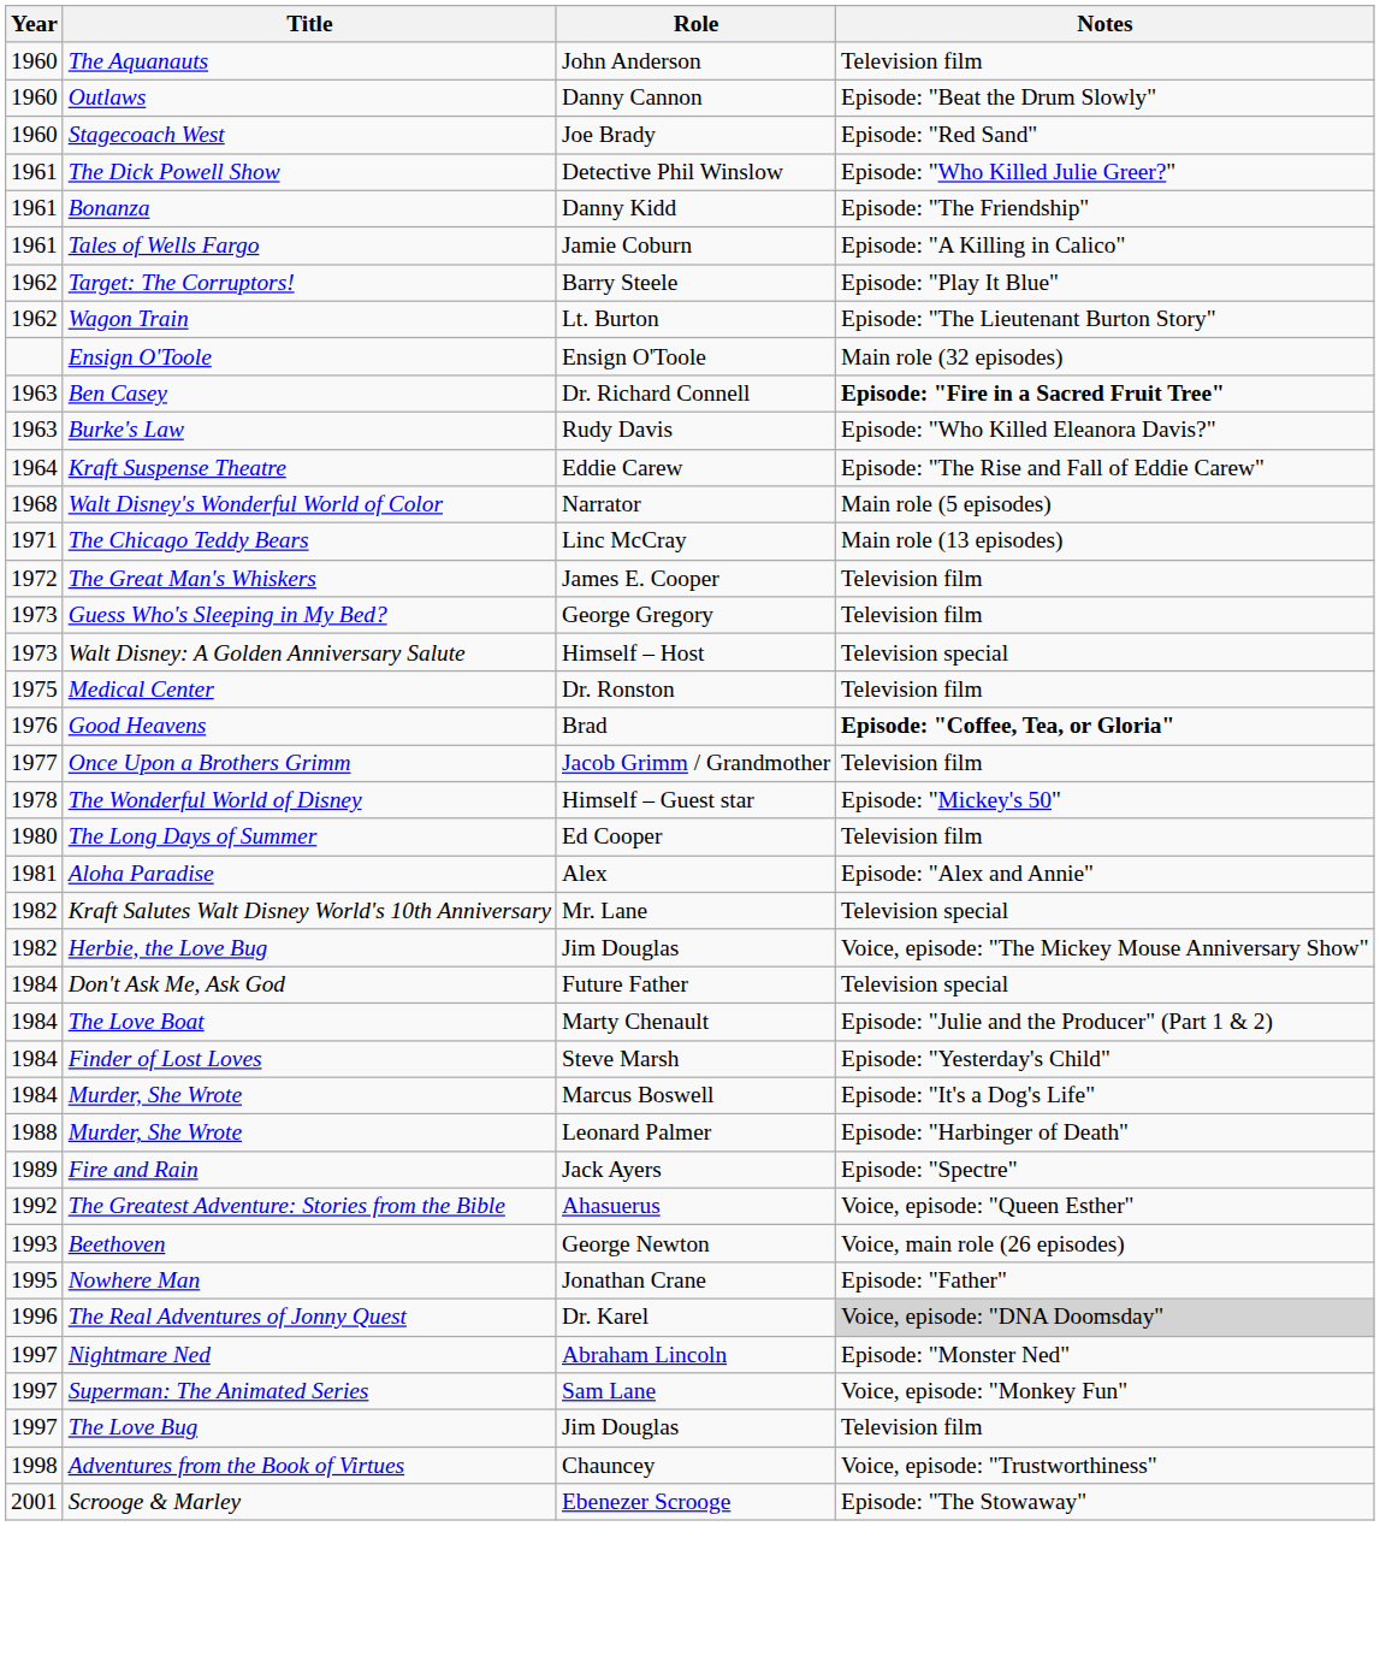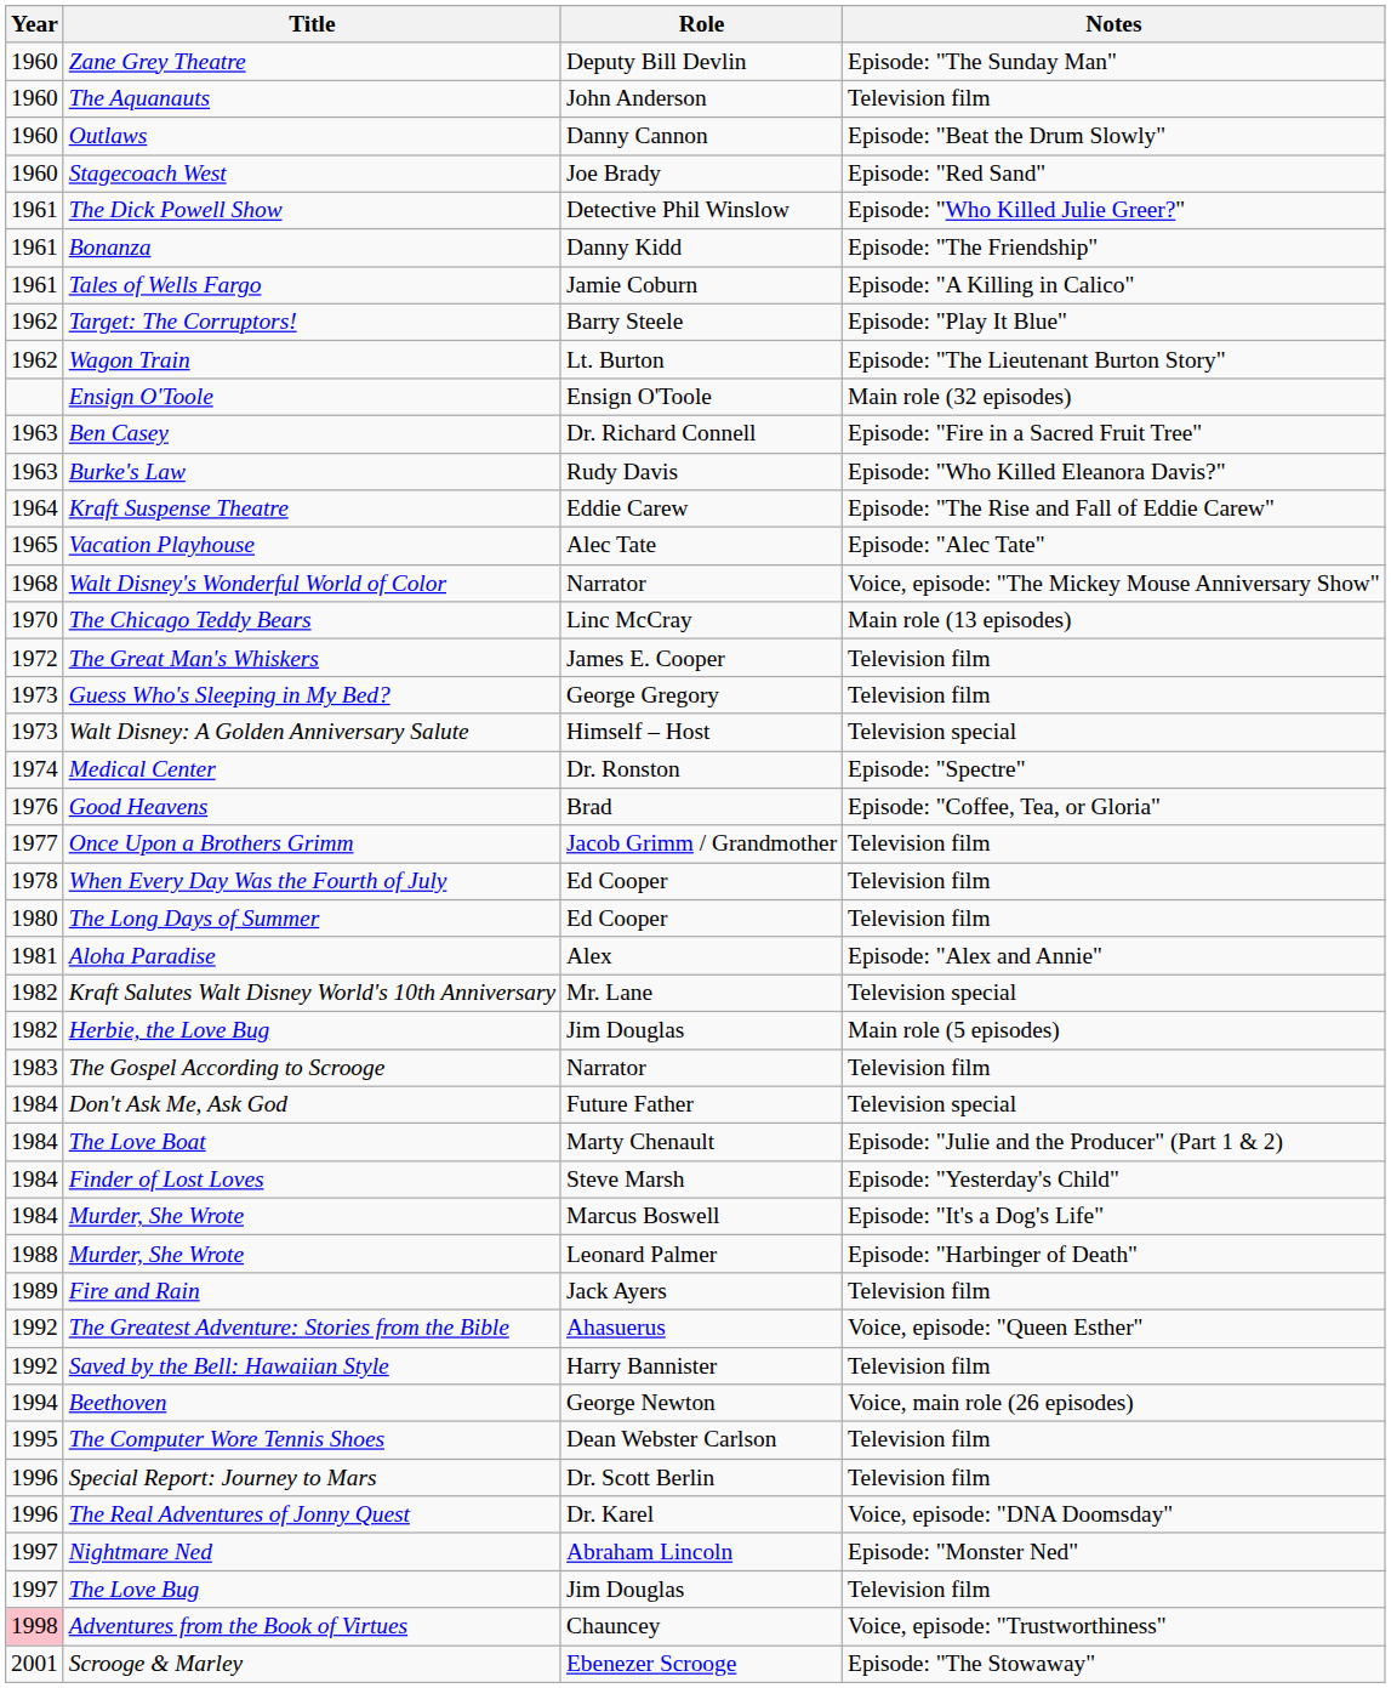+ row: 1960 | Zane Grey Theatre | Deputy Bill Devlin | Episode: "The Sunday Man"
Ben Casey | Notes: bold -> normal
+ row: 1965 | Vacation Playhouse | Alec Tate | Episode: "Alec Tate"
Walt Disney's Wonderful World of Color | Notes: Main role (5 episodes) -> Voice, episode: "The Mickey Mouse Anniversary Show"
The Chicago Teddy Bears | Year: 1971 -> 1970
Medical Center | Year: 1975 -> 1974
Medical Center | Notes: Television film -> Episode: "Spectre"
Good Heavens | Notes: bold -> normal
+ row: 1978 | When Every Day Was the Fourth of July | Ed Cooper | Television film
- row: 1978 | The Wonderful World of Disney | Himself – Guest star | Episode: "Mickey's 50"
Herbie, the Love Bug | Notes: Voice, episode: "The Mickey Mouse Anniversary Show" -> Main role (5 episodes)
+ row: 1983 | The Gospel According to Scrooge | Narrator | Television film
Fire and Rain | Notes: Episode: "Spectre" -> Television film
+ row: 1992 | Saved by the Bell: Hawaiian Style | Harry Bannister | Television film
Beethoven | Year: 1993 -> 1994
+ row: 1995 | The Computer Wore Tennis Shoes | Dean Webster Carlson | Television film
- row: 1995 | Nowhere Man | Jonathan Crane | Episode: "Father"
+ row: 1996 | Special Report: Journey to Mars | Dr. Scott Berlin | Television film
The Real Adventures of Jonny Quest | Notes: lightgrey background -> no background
- row: 1997 | Superman: The Animated Series | Sam Lane | Voice, episode: "Monkey Fun"
Adventures from the Book of Virtues | Year: no background -> pink background
